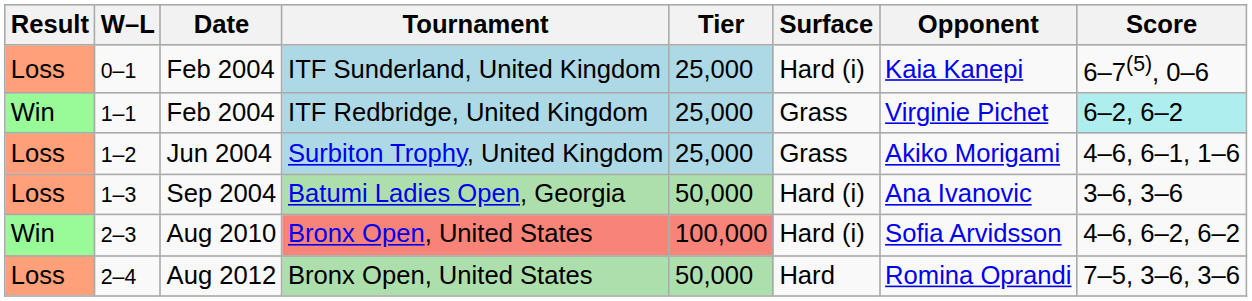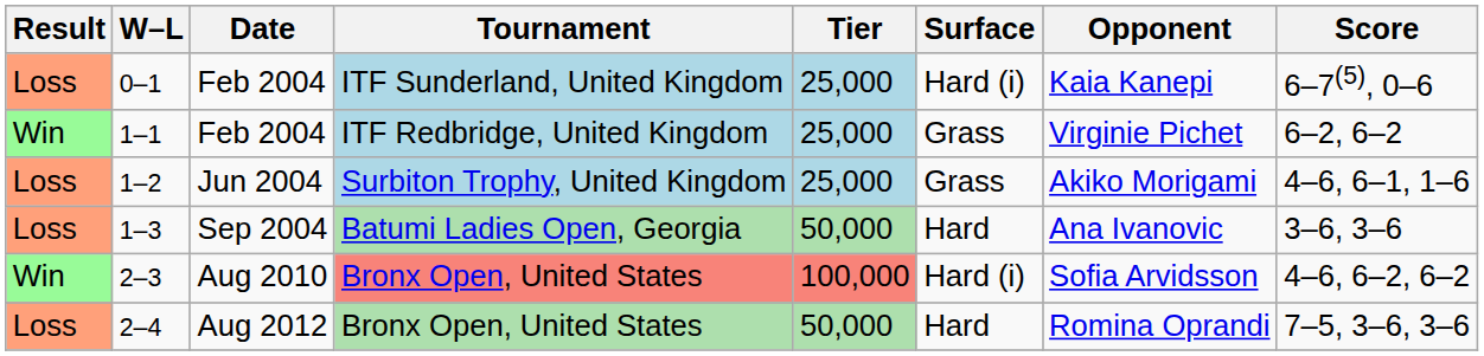1–1 | Score: paleturquoise background -> no background
1–3 | Surface: Hard (i) -> Hard
